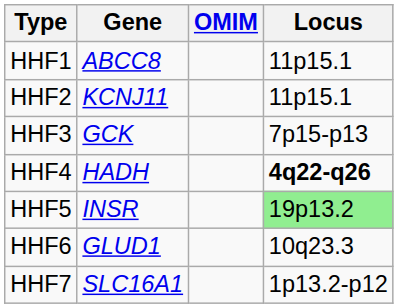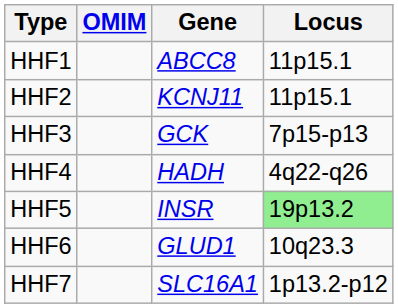columns swapped: OMIM <-> Gene
HHF4 | Locus: bold -> normal
